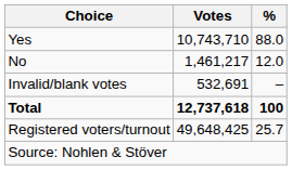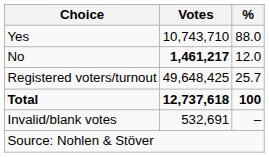No | Votes: normal -> bold
rows swapped: Invalid/blank votes <-> Registered voters/turnout
